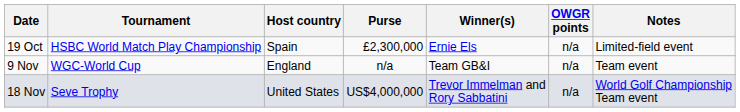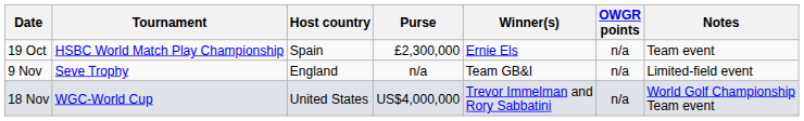19 Oct | Notes: Limited-field event -> Team event
9 Nov | Tournament: WGC-World Cup -> Seve Trophy
9 Nov | Notes: Team event -> Limited-field event
18 Nov | Tournament: Seve Trophy -> WGC-World Cup
